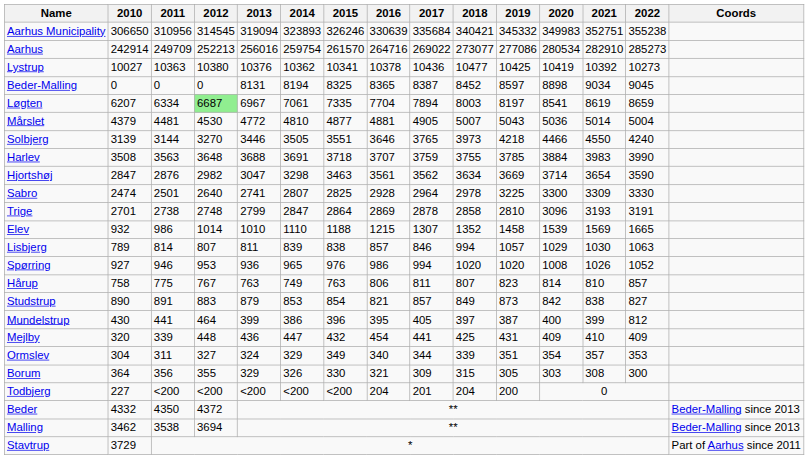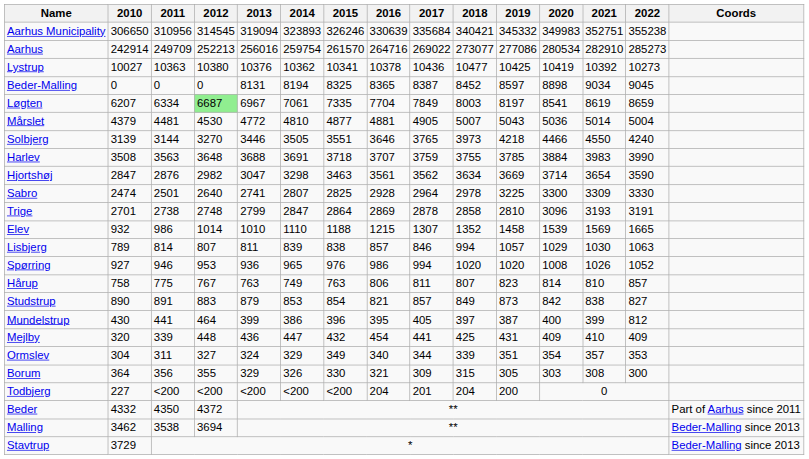Løgten | 2017: 7894 -> 7849
Beder | Coords: Beder-Malling since 2013 -> Part of Aarhus since 2011
Stavtrup | Coords: Part of Aarhus since 2011 -> Beder-Malling since 2013
